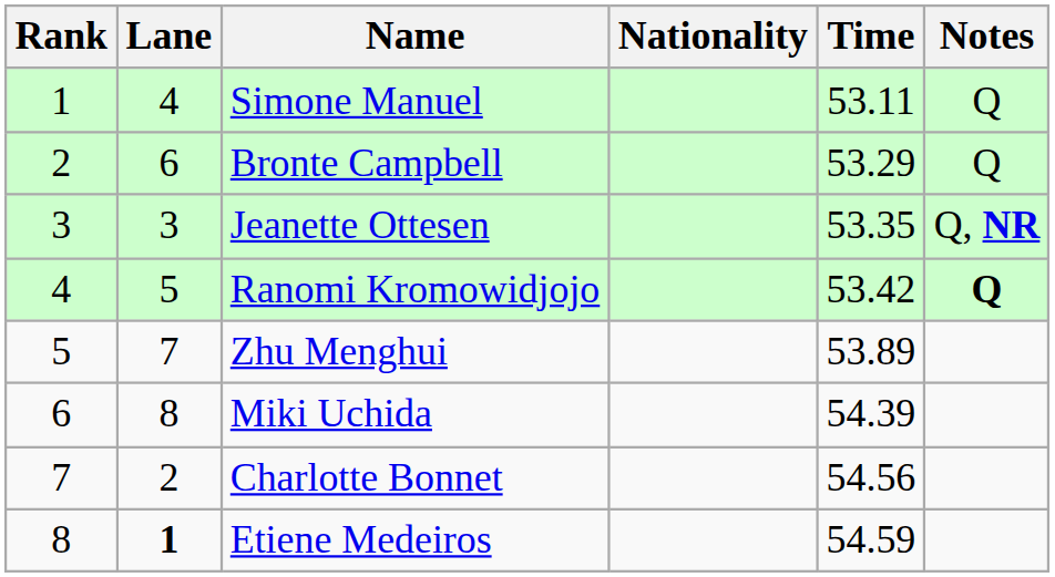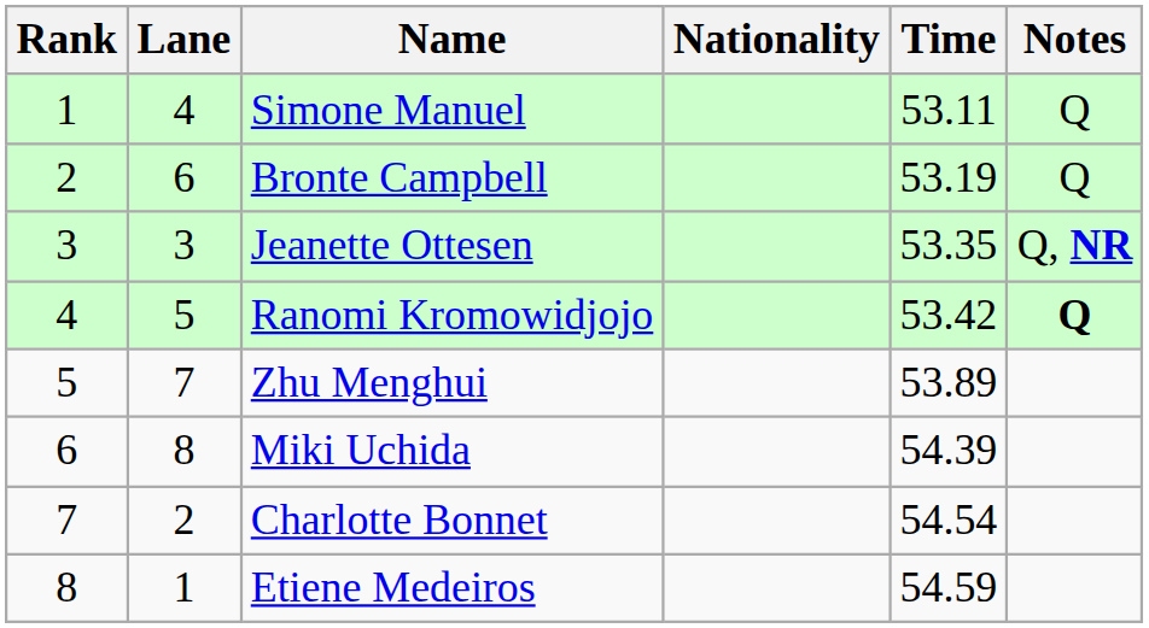Bronte Campbell | Time: 53.29 -> 53.19
Charlotte Bonnet | Time: 54.56 -> 54.54
Etiene Medeiros | Lane: bold -> normal
